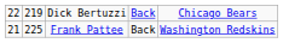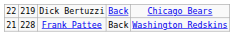Frank Pattee | column 2: 225 -> 228
